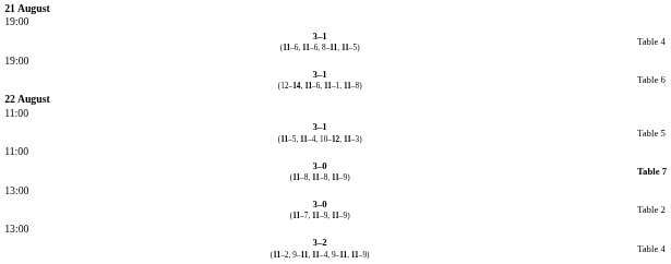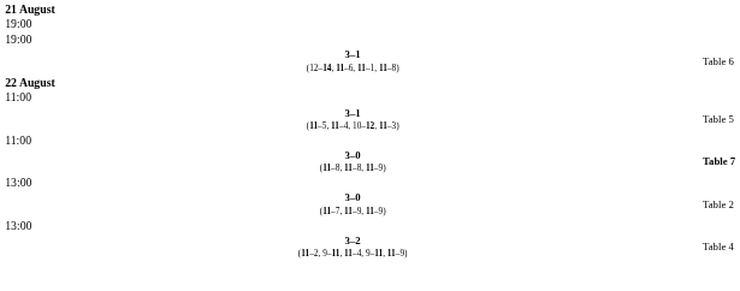- row: 3–1 (11–6, 11–6, 8–11, 11–5) | Table 4
